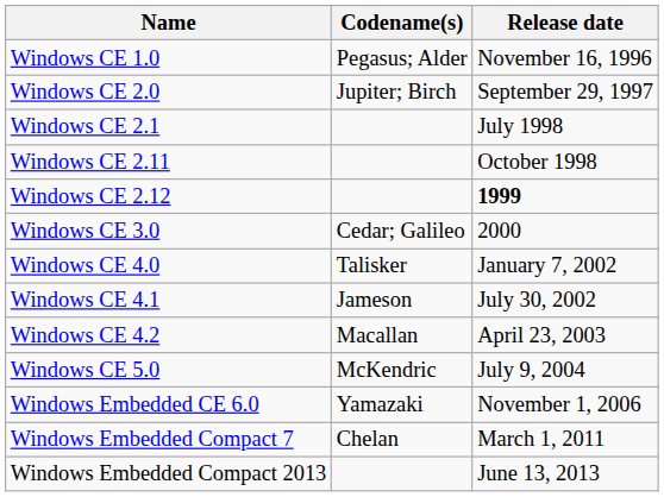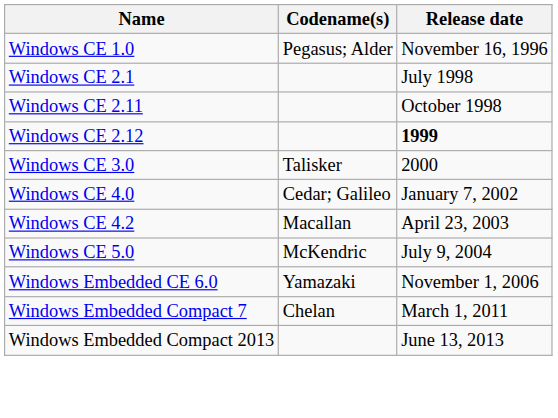- row: Windows CE 2.0 | Jupiter; Birch | September 29, 1997
Windows CE 3.0 | Codename(s): Cedar; Galileo -> Talisker
Windows CE 4.0 | Codename(s): Talisker -> Cedar; Galileo
- row: Windows CE 4.1 | Jameson | July 30, 2002
